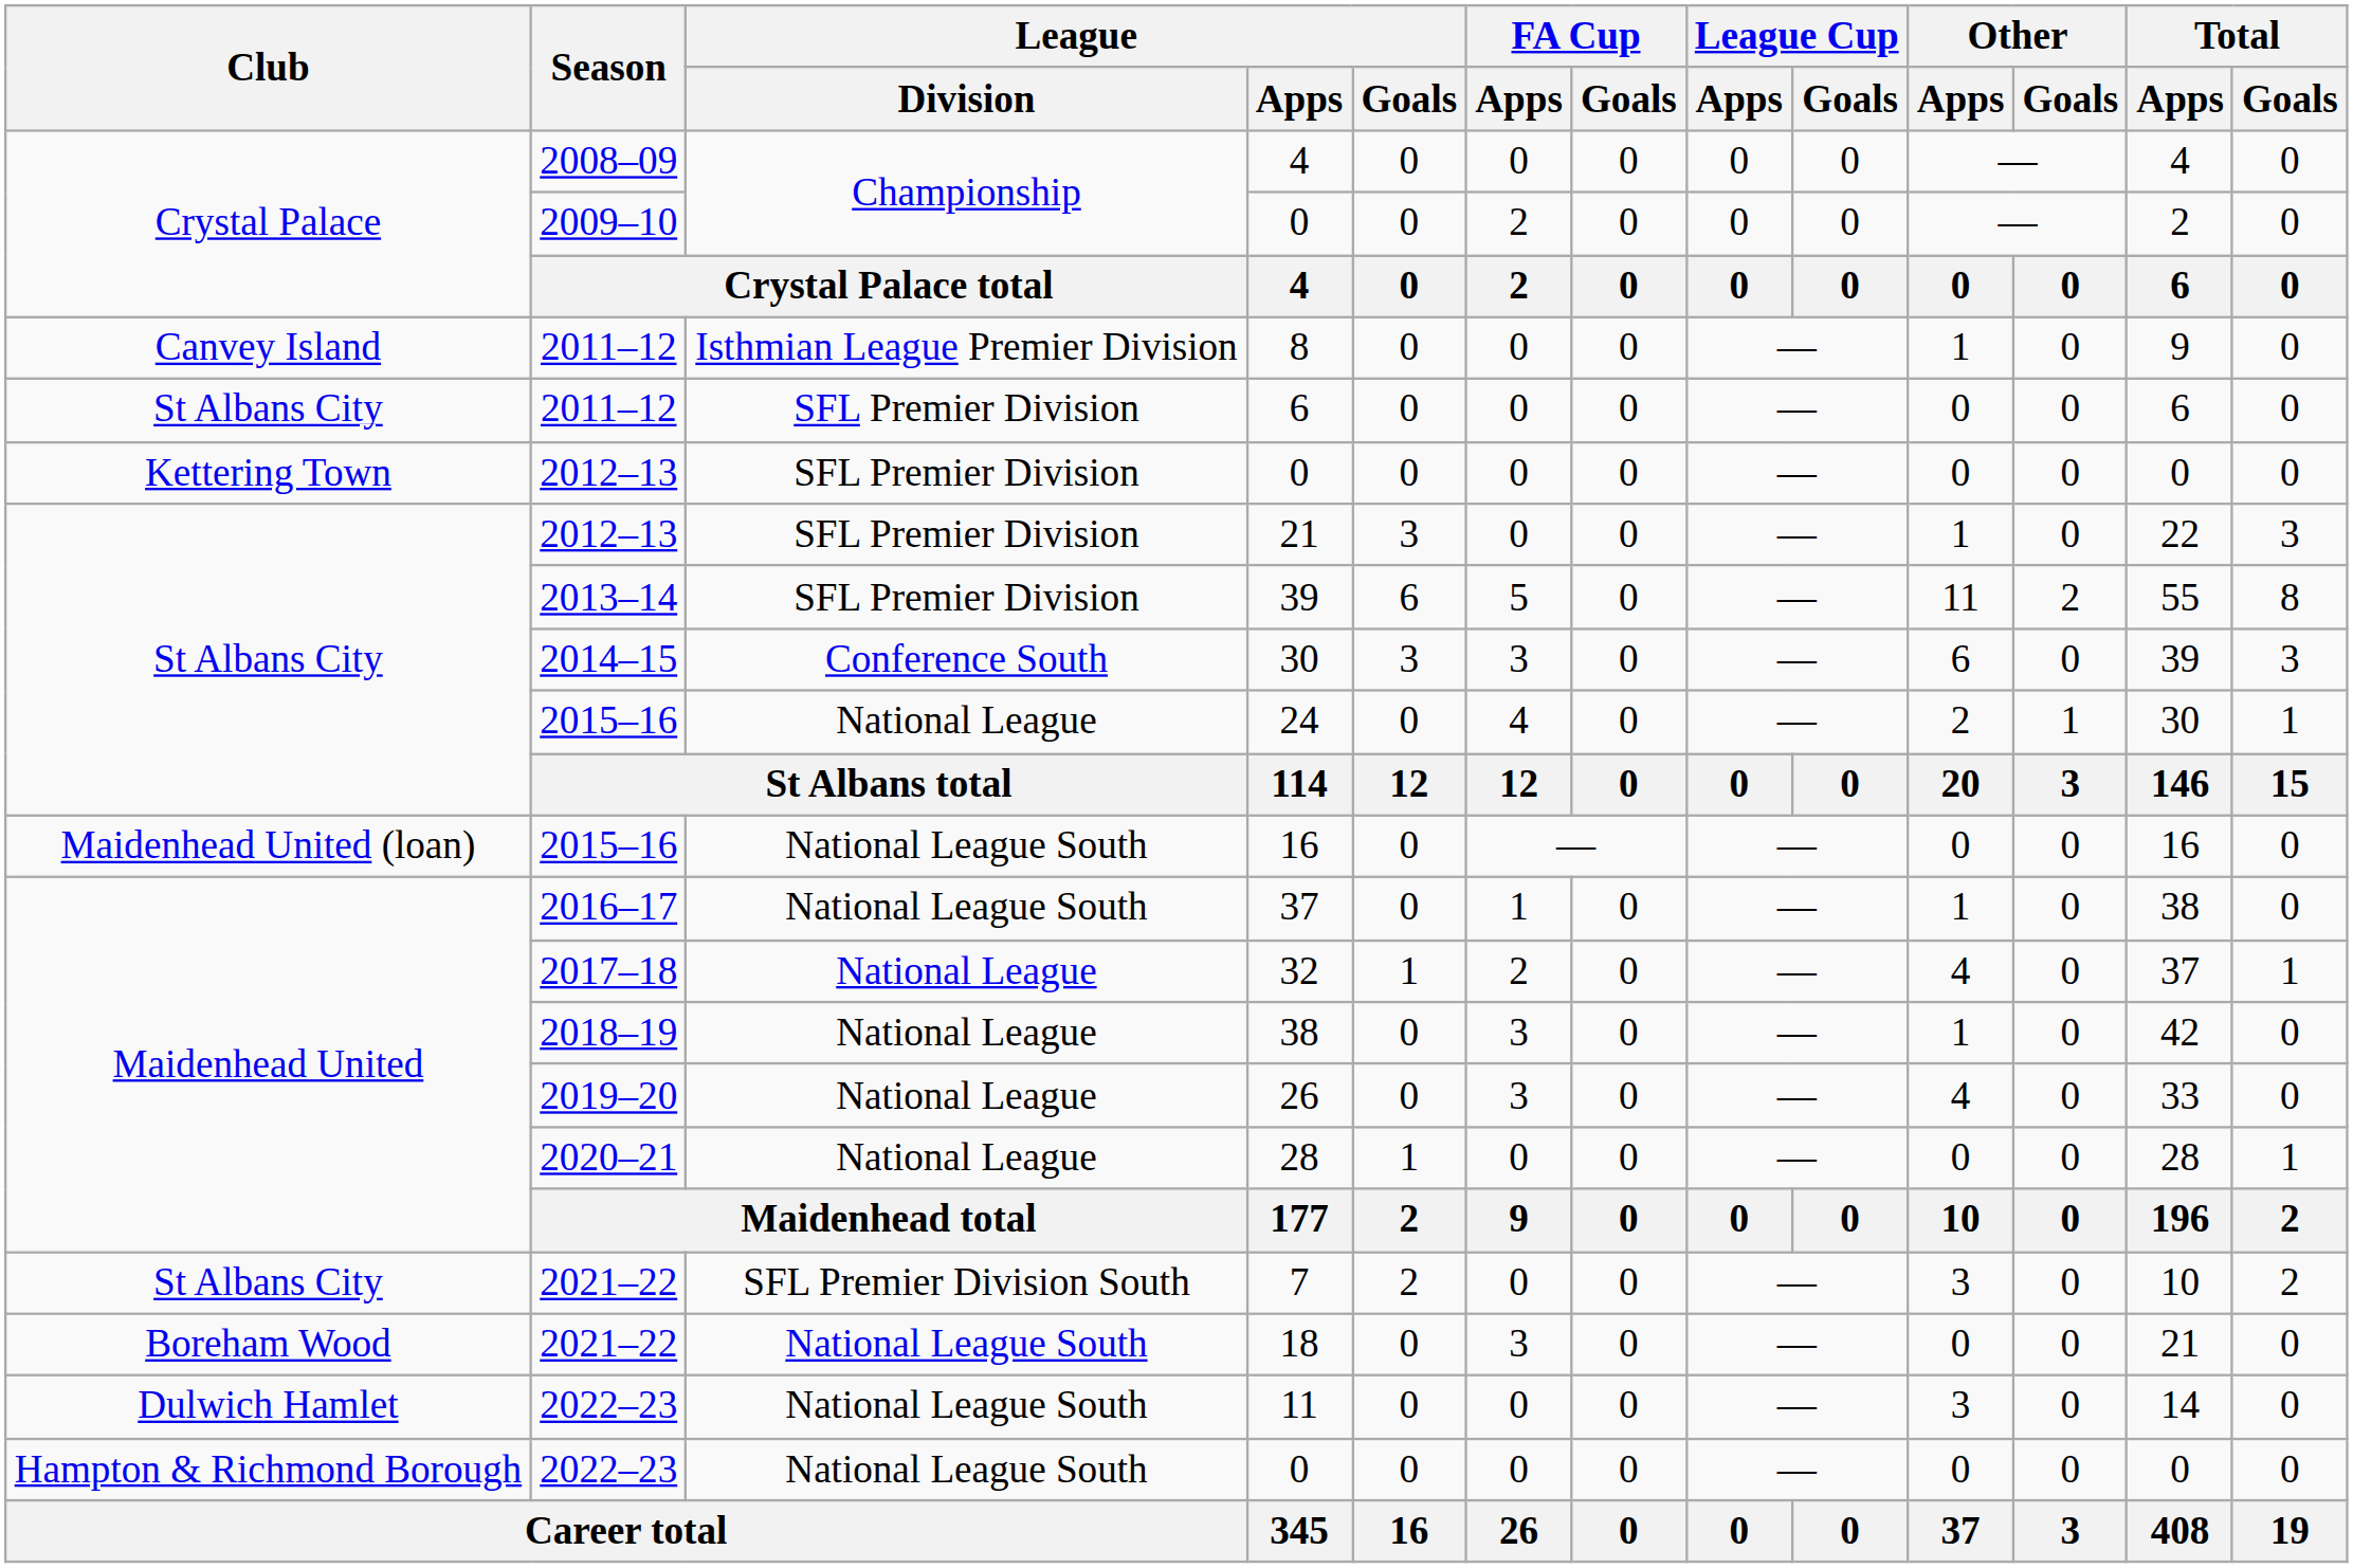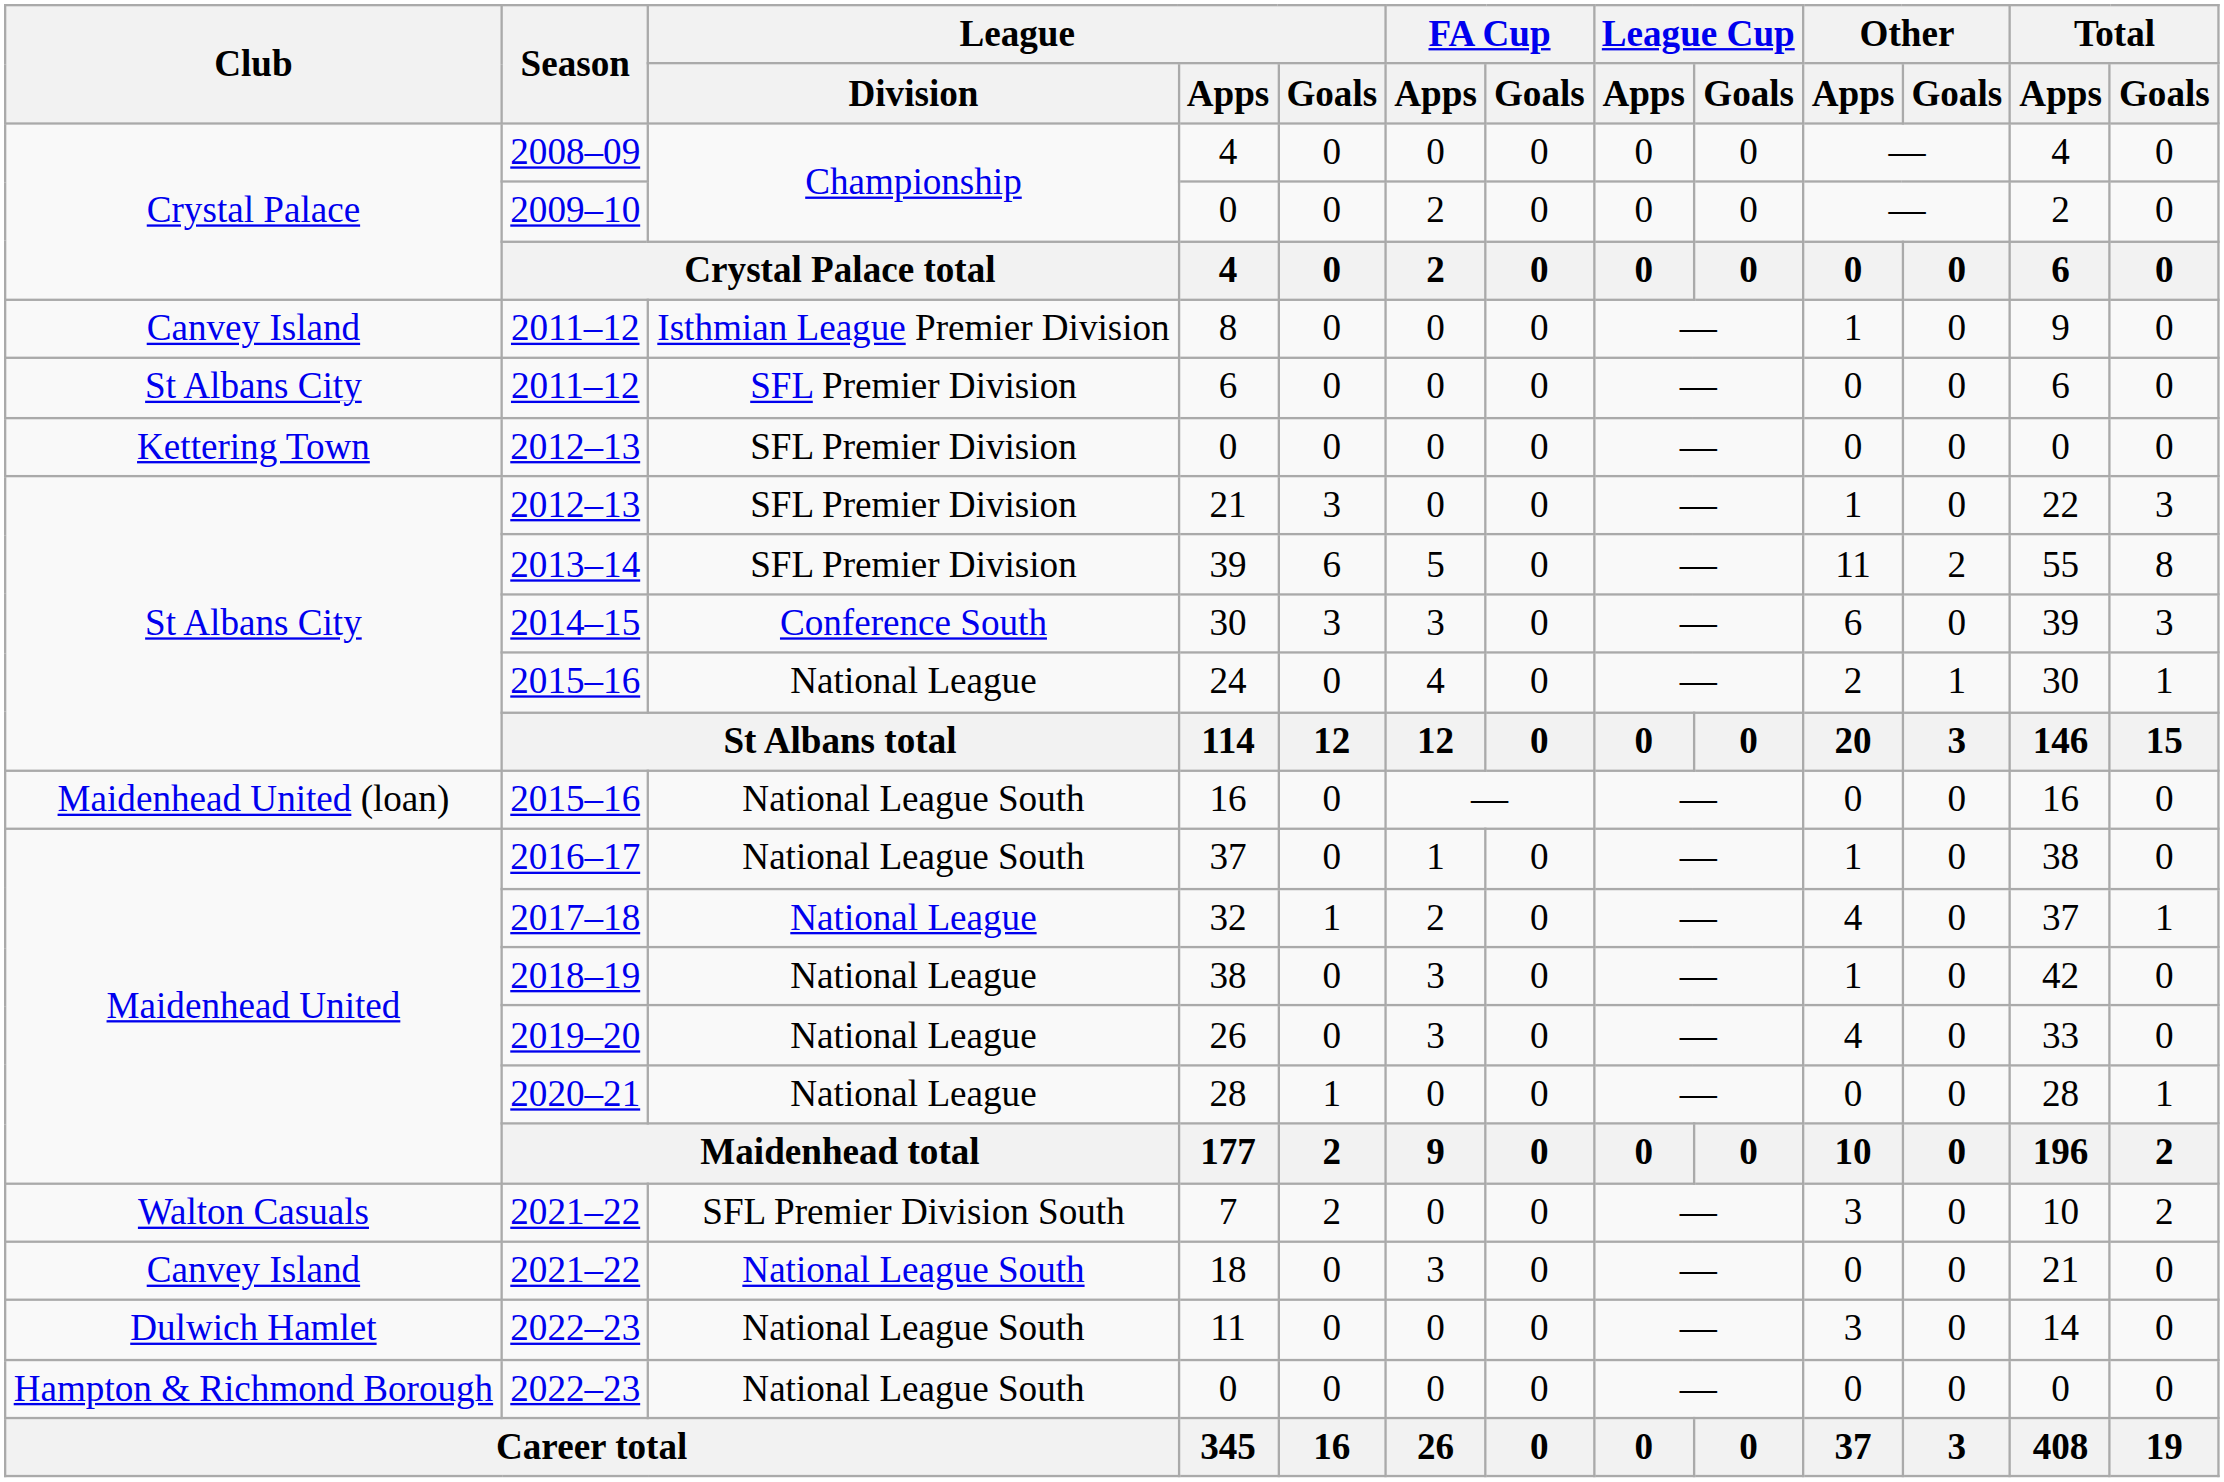7 | Club: St Albans City -> Walton Casuals
18 | Club: Boreham Wood -> Canvey Island
